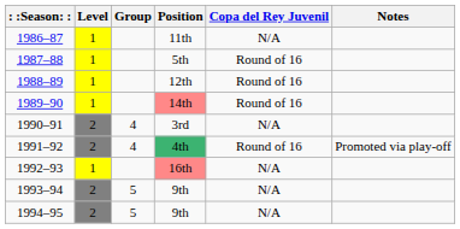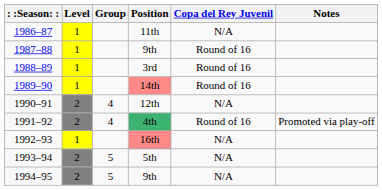1987–88 | Position: 5th -> 9th
1988–89 | Position: 12th -> 3rd
1990–91 | Position: 3rd -> 12th
1993–94 | Position: 9th -> 5th
